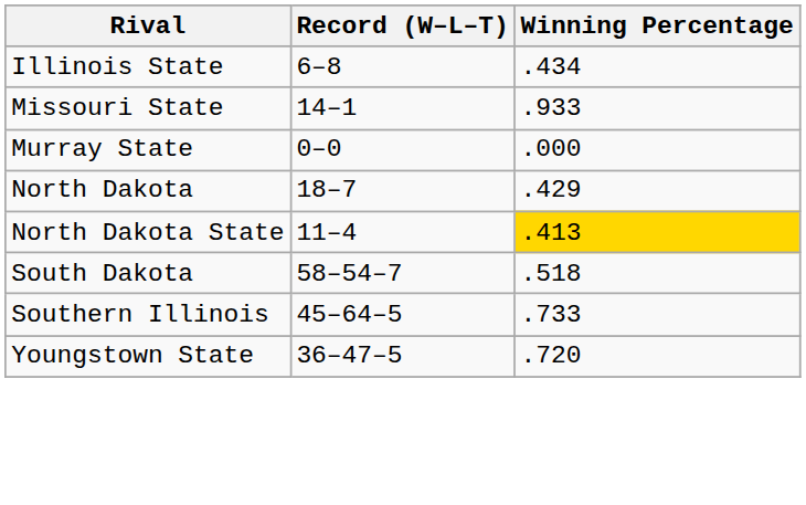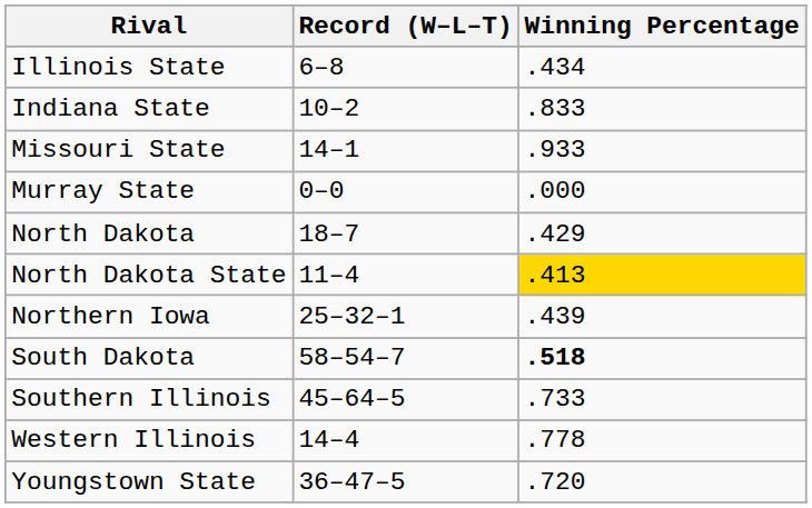+ row: Indiana State | 10–2 | .833
+ row: Northern Iowa | 25–32–1 | .439
South Dakota | Winning Percentage: normal -> bold
+ row: Western Illinois | 14–4 | .778
